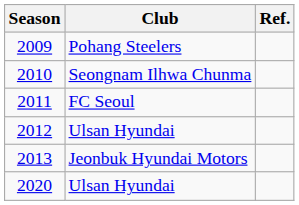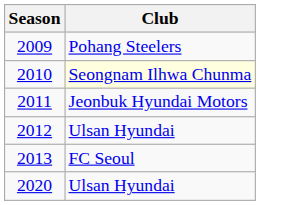- column: Ref.
2010 | Club: no background -> lightyellow background
2011 | Club: FC Seoul -> Jeonbuk Hyundai Motors
2013 | Club: Jeonbuk Hyundai Motors -> FC Seoul
